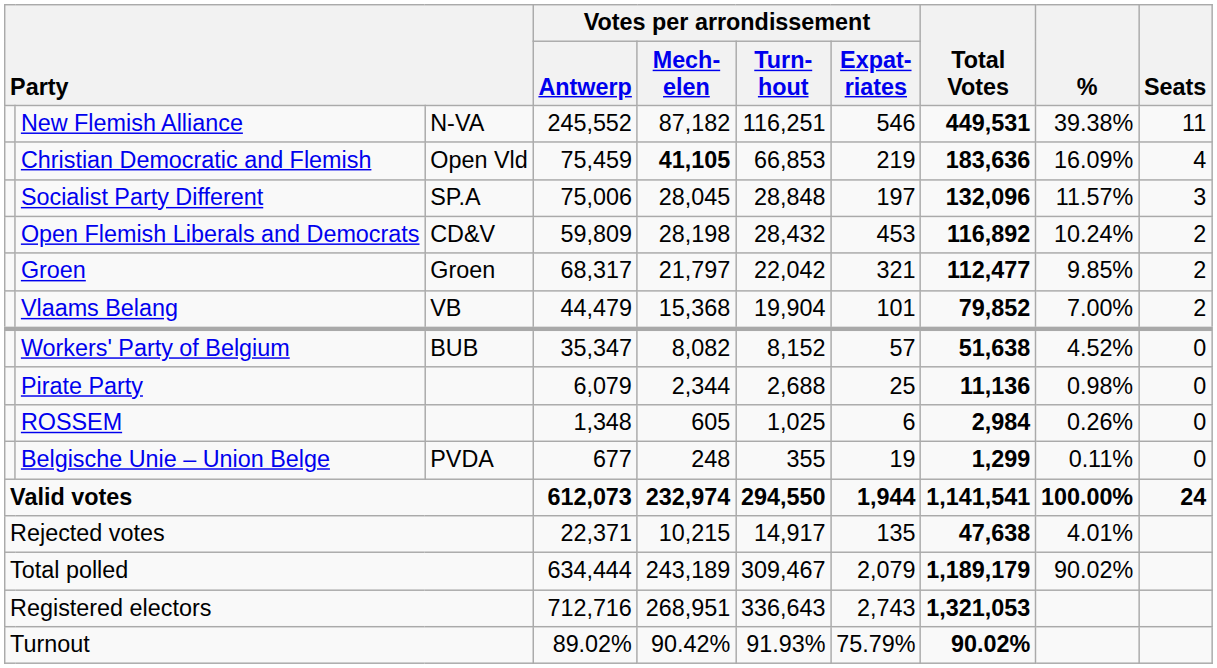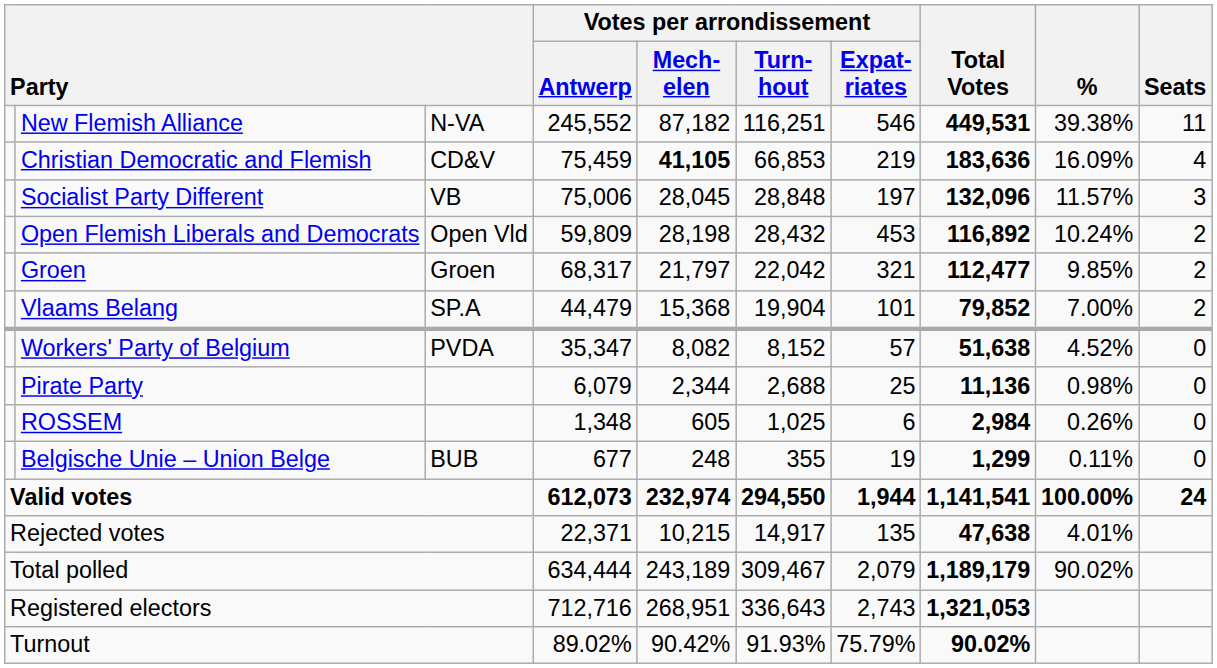Christian Democratic and Flemish | column 3: Open Vld -> CD&V
Socialist Party Different | column 3: SP.A -> VB
Open Flemish Liberals and Democrats | column 3: CD&V -> Open Vld
Vlaams Belang | column 3: VB -> SP.A
Workers' Party of Belgium | column 3: BUB -> PVDA
Belgische Unie – Union Belge | column 3: PVDA -> BUB
